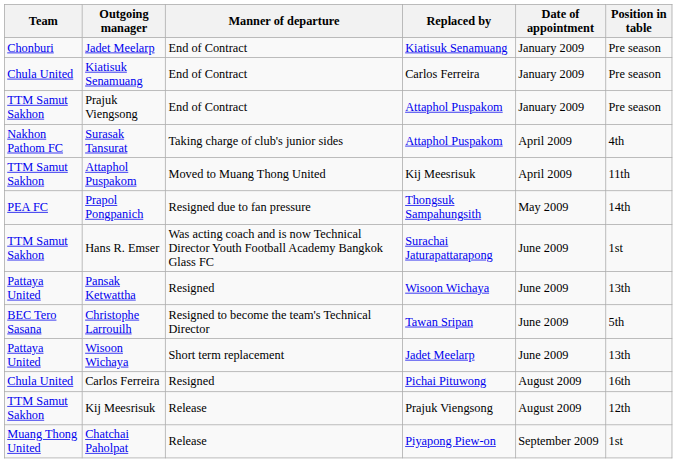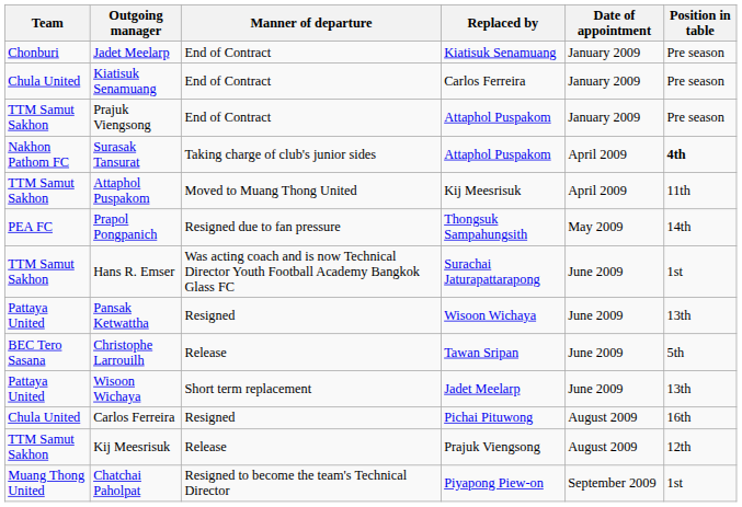Surasak Tansurat | Position in table: normal -> bold
Christophe Larrouilh | Manner of departure: Resigned to become the team's Technical Director -> Release
Chatchai Paholpat | Manner of departure: Release -> Resigned to become the team's Technical Director
